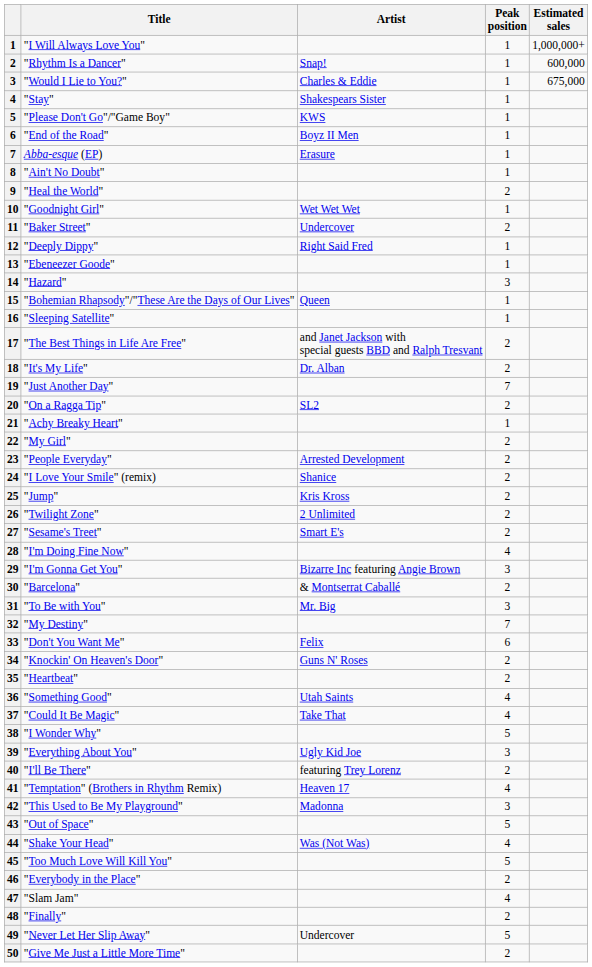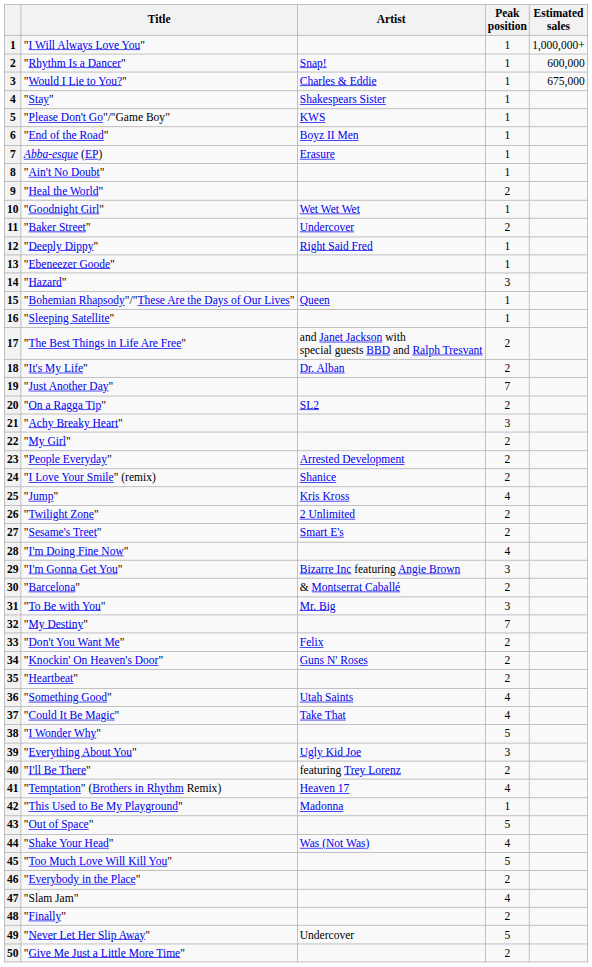"Achy Breaky Heart" | Peak position: 1 -> 3
"Jump" | Peak position: 2 -> 4
"Don't You Want Me" | Peak position: 6 -> 2
"This Used to Be My Playground" | Peak position: 3 -> 1
